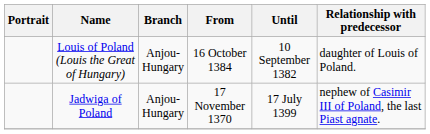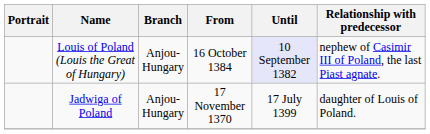Louis of Poland (Louis the Great of Hungary) | Until: no background -> lavender background
Louis of Poland (Louis the Great of Hungary) | Relationship with predecessor: daughter of Louis of Poland. -> nephew of Casimir III of Poland, the last Piast agnate.
Jadwiga of Poland | Relationship with predecessor: nephew of Casimir III of Poland, the last Piast agnate. -> daughter of Louis of Poland.
